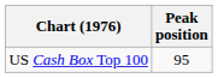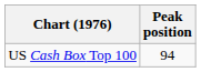US Cash Box Top 100 | Peak position: 95 -> 94
